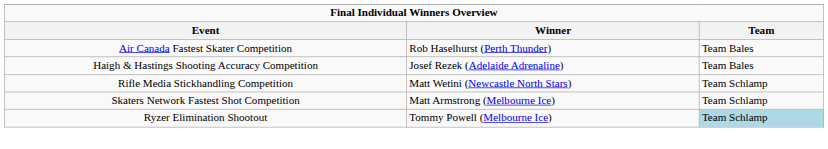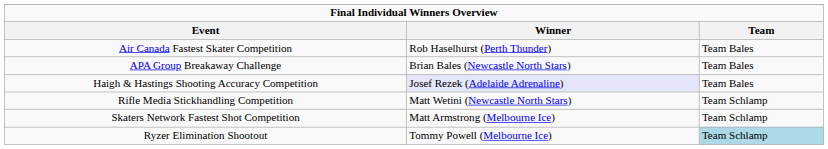+ row: APA Group Breakaway Challenge | Brian Bales (Newcastle North Stars) | Team Bales
Haigh & Hastings Shooting Accuracy Competition | Winner: no background -> lavender background
